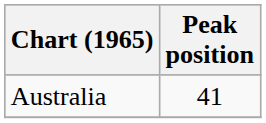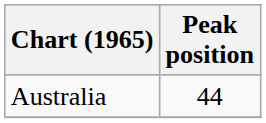Australia | Peak position: 41 -> 44
